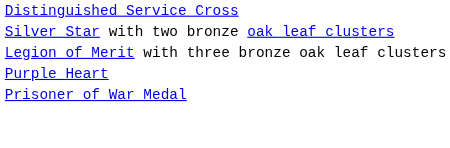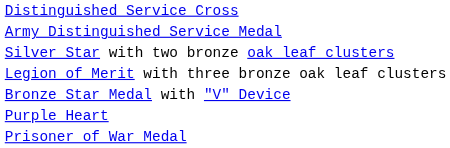+ row: Army Distinguished Service Medal
+ row: Bronze Star Medal with "V" Device
